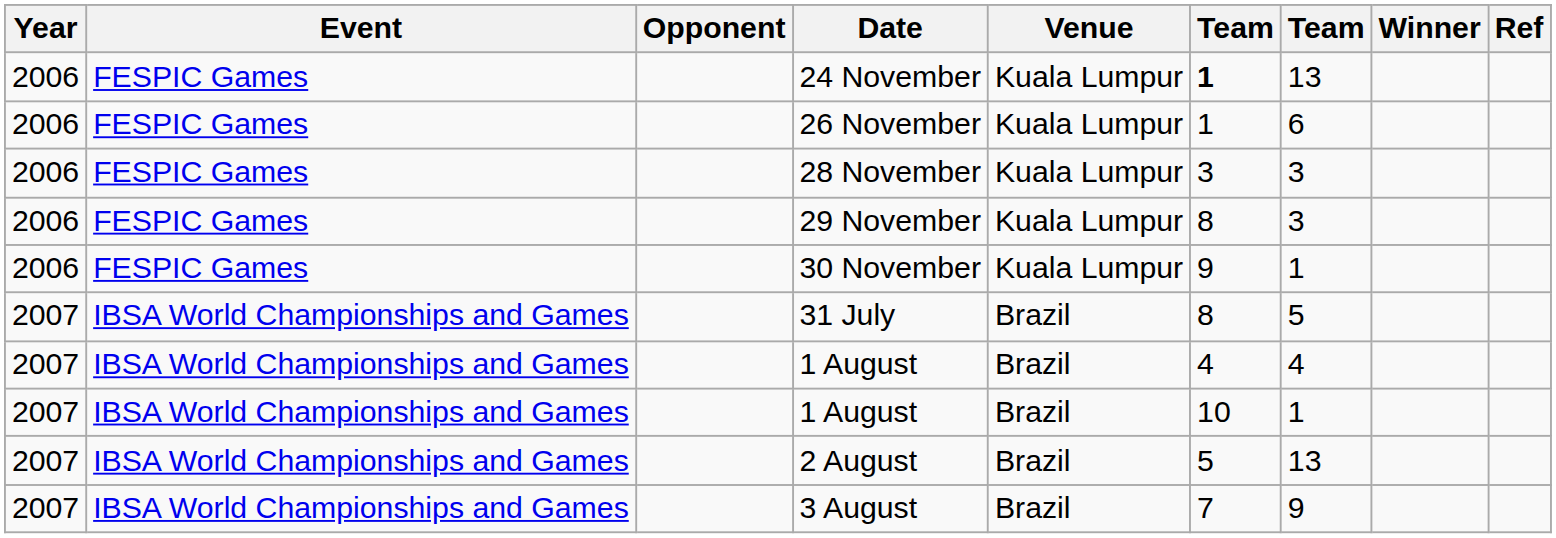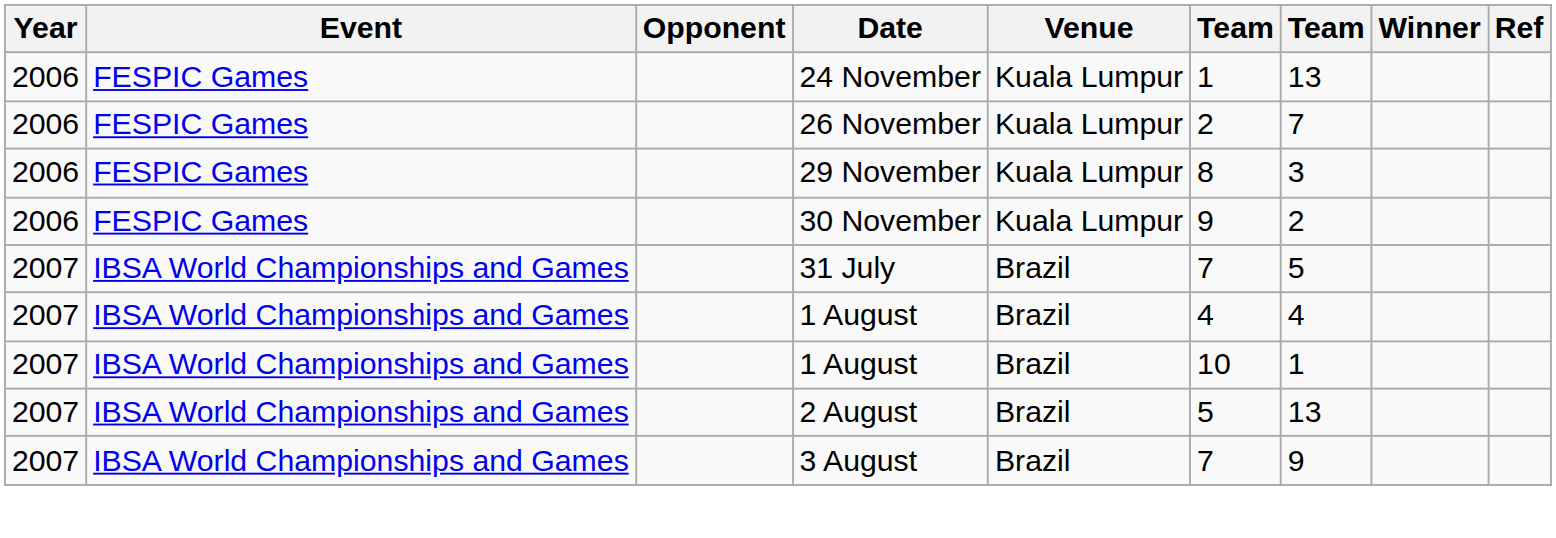24 November | column 6: bold -> normal
26 November | column 6: 1 -> 2
26 November | column 7: 6 -> 7
- row: 2006 | FESPIC Games | 28 November | Kuala Lumpur | 3 | 3
30 November | column 7: 1 -> 2
31 July | column 6: 8 -> 7
